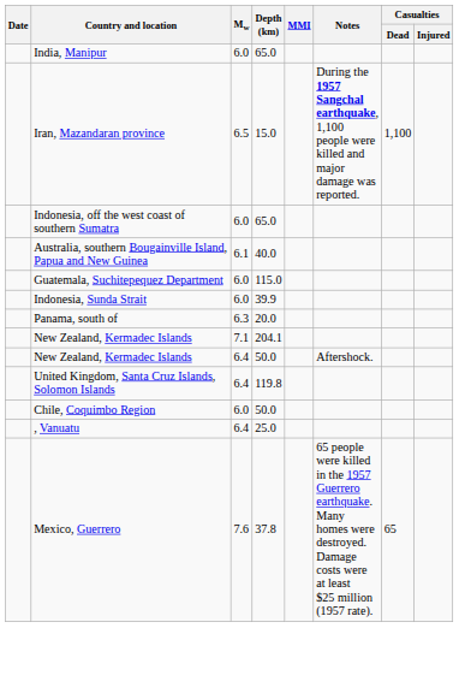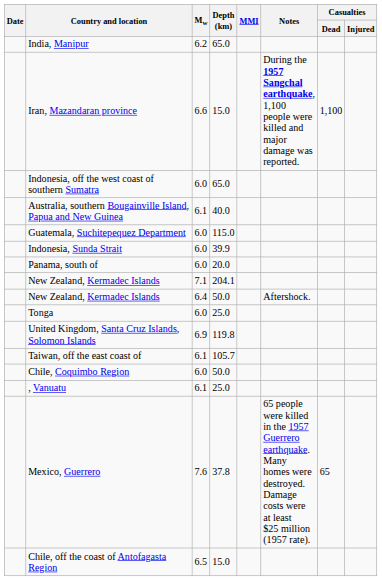India, Manipur | Mw: 6.0 -> 6.2
Iran, Mazandaran province | Mw: 6.5 -> 6.6
Panama, south of | Mw: 6.3 -> 6.0
+ row: Tonga | 6.0 | 25.0
United Kingdom, Santa Cruz Islands, Solomon Islands | Mw: 6.4 -> 6.9
+ row: Taiwan, off the east coast of | 6.1 | 105.7
, Vanuatu | Mw: 6.4 -> 6.1
+ row: Chile, off the coast of Antofagasta Region | 6.5 | 15.0
